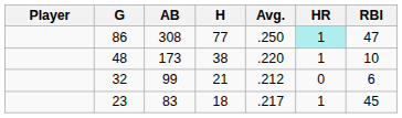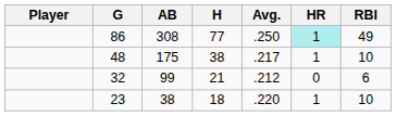86 | RBI: 47 -> 49
48 | AB: 173 -> 175
48 | Avg.: .220 -> .217
23 | AB: 83 -> 38
23 | Avg.: .217 -> .220
23 | RBI: 45 -> 10
